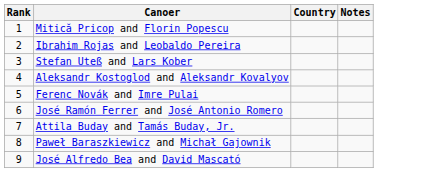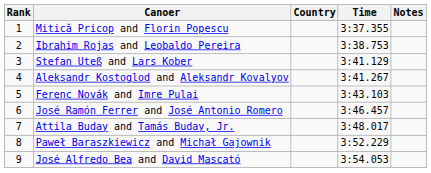+ column: Time | 3:37.355 | 3:38.753 | 3:41.129 | 3:41.267 | 3:43.103 | 3:46.457 | 3:48.017 | 3:52.229 | 3:54.053
